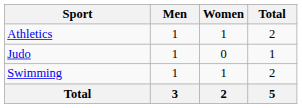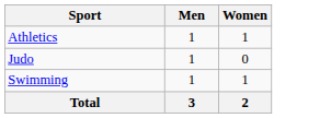- column: Total | 2 | 1 | 2 | 5
